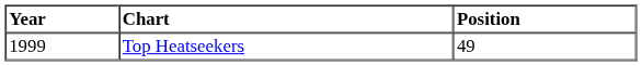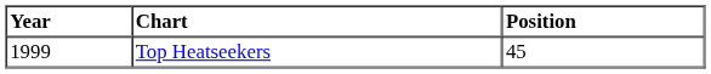Top Heatseekers | Position: 49 -> 45
